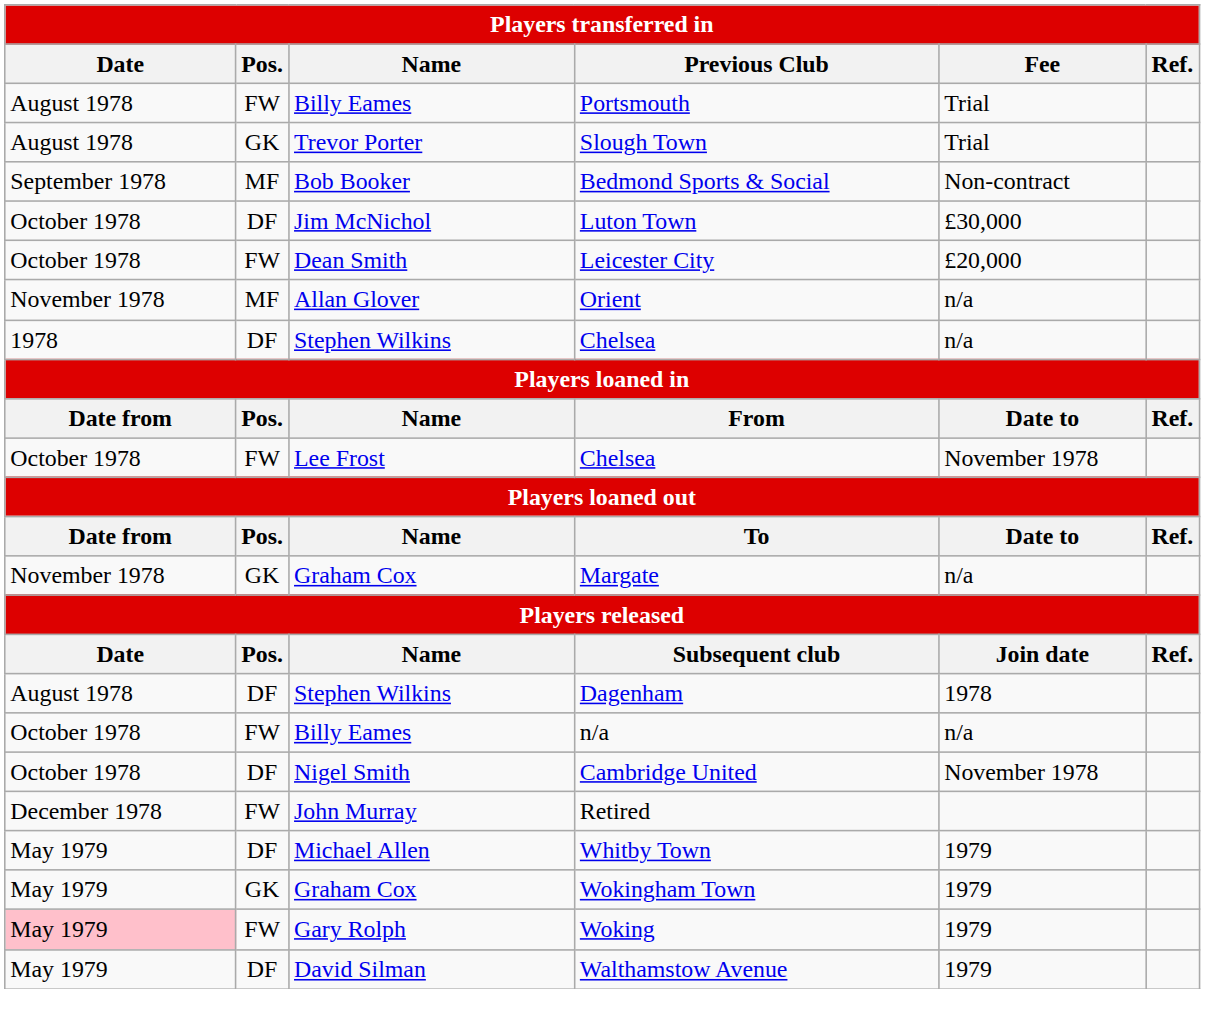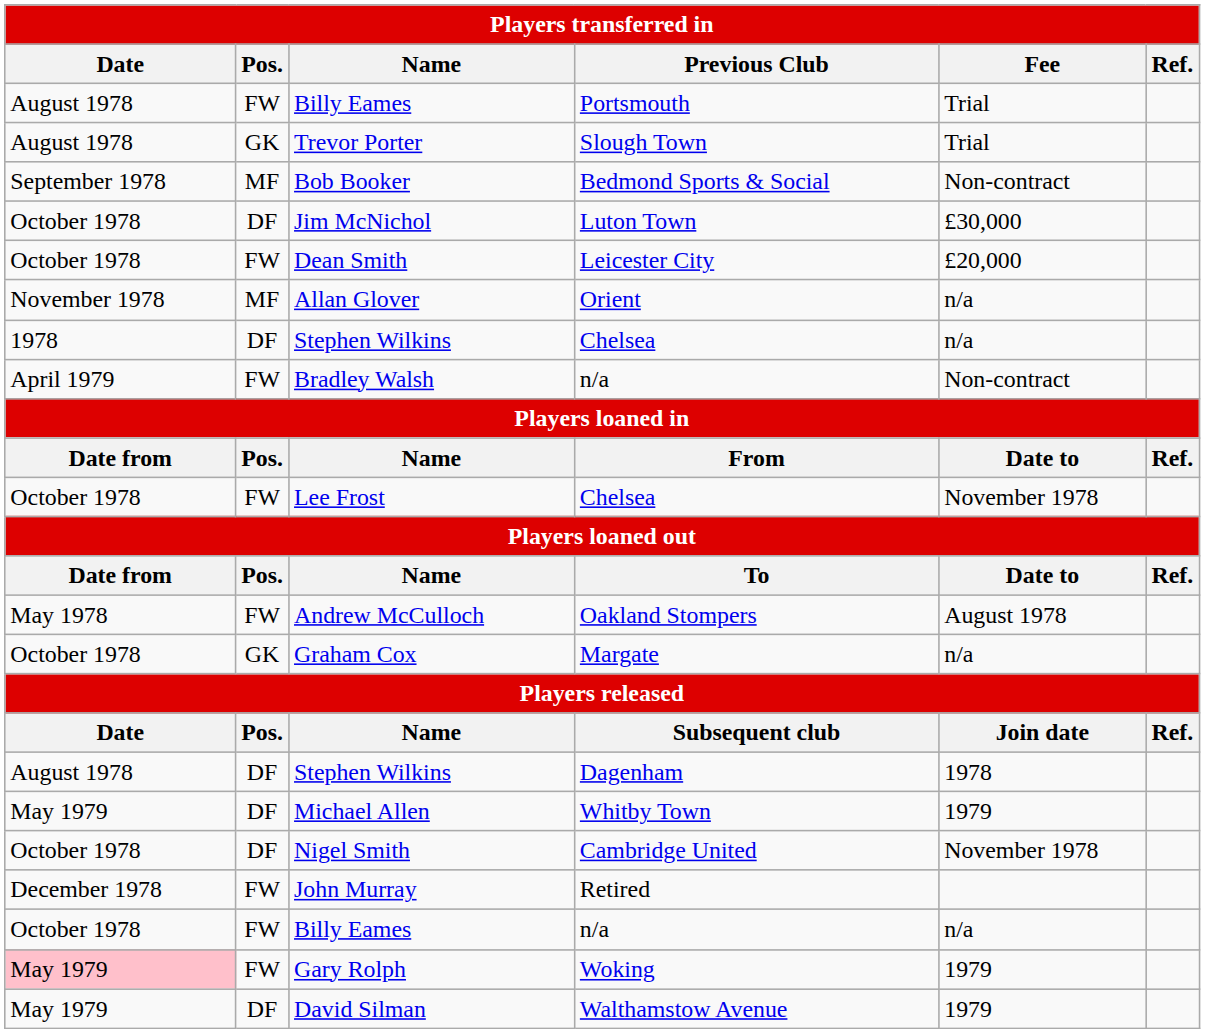+ row: April 1979 | FW | Bradley Walsh | n/a | Non-contract
+ row: May 1978 | FW | Andrew McCulloch | Oakland Stompers | August 1978
Margate | Date: November 1978 -> October 1978
rows swapped: Billy Eames / n/a <-> Whitby Town
- row: May 1979 | GK | Graham Cox | Wokingham Town | 1979
